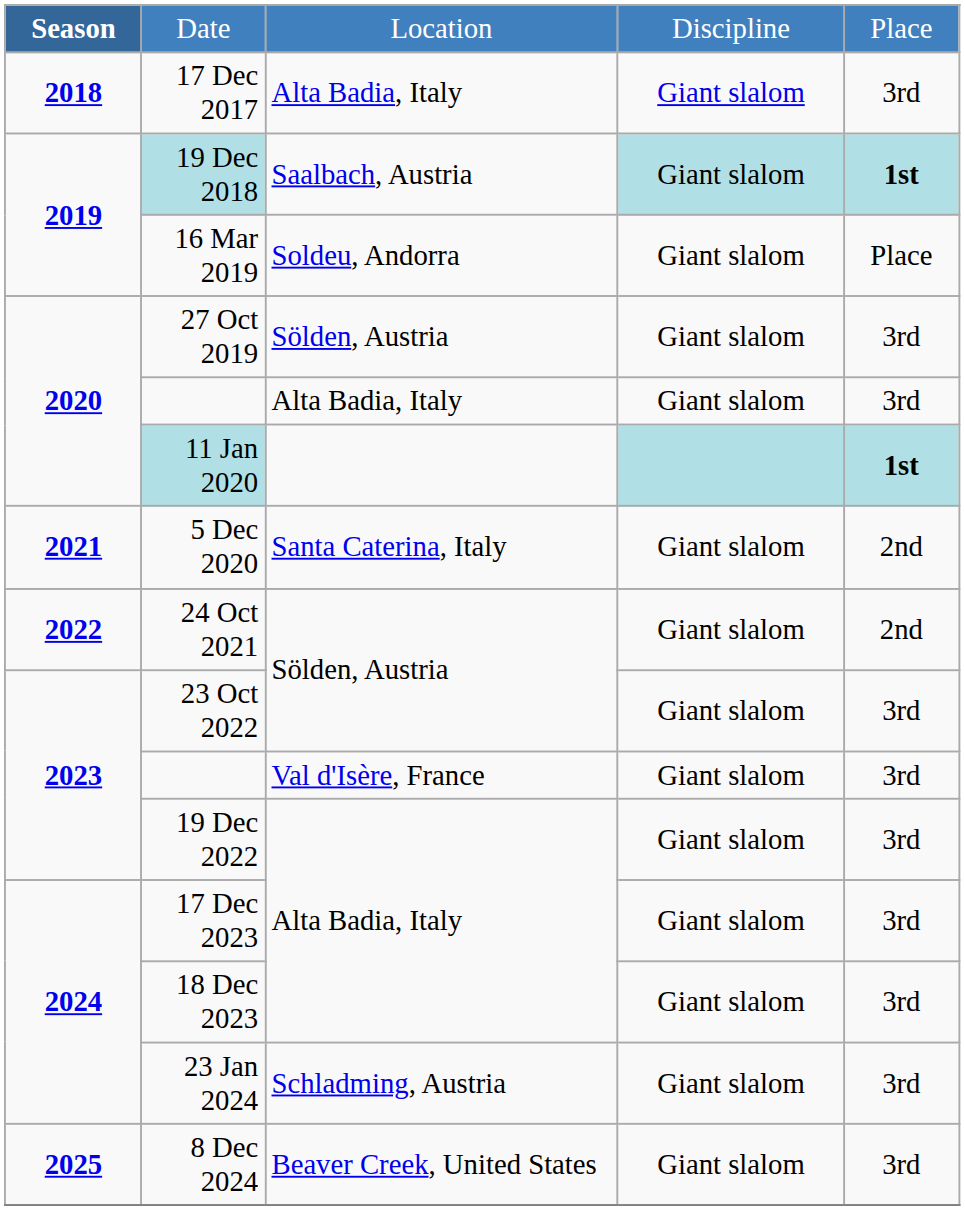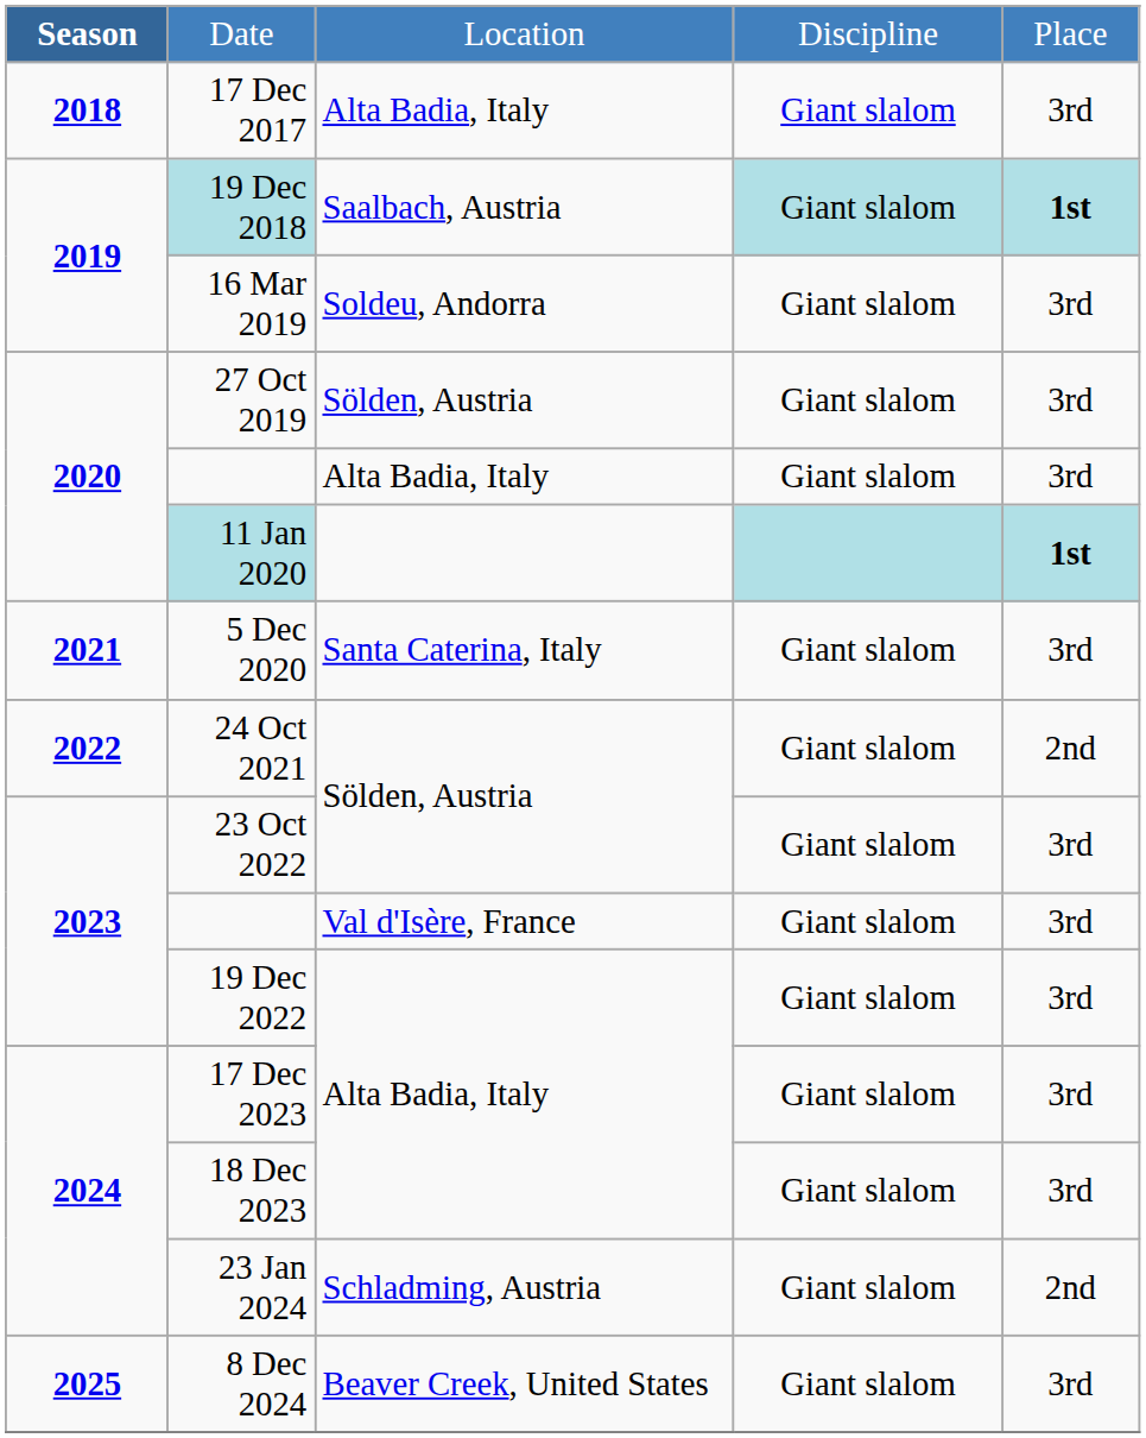16 Mar 2019 | column 5: Place -> 3rd
5 Dec 2020 | column 5: 2nd -> 3rd
23 Jan 2024 | column 5: 3rd -> 2nd
